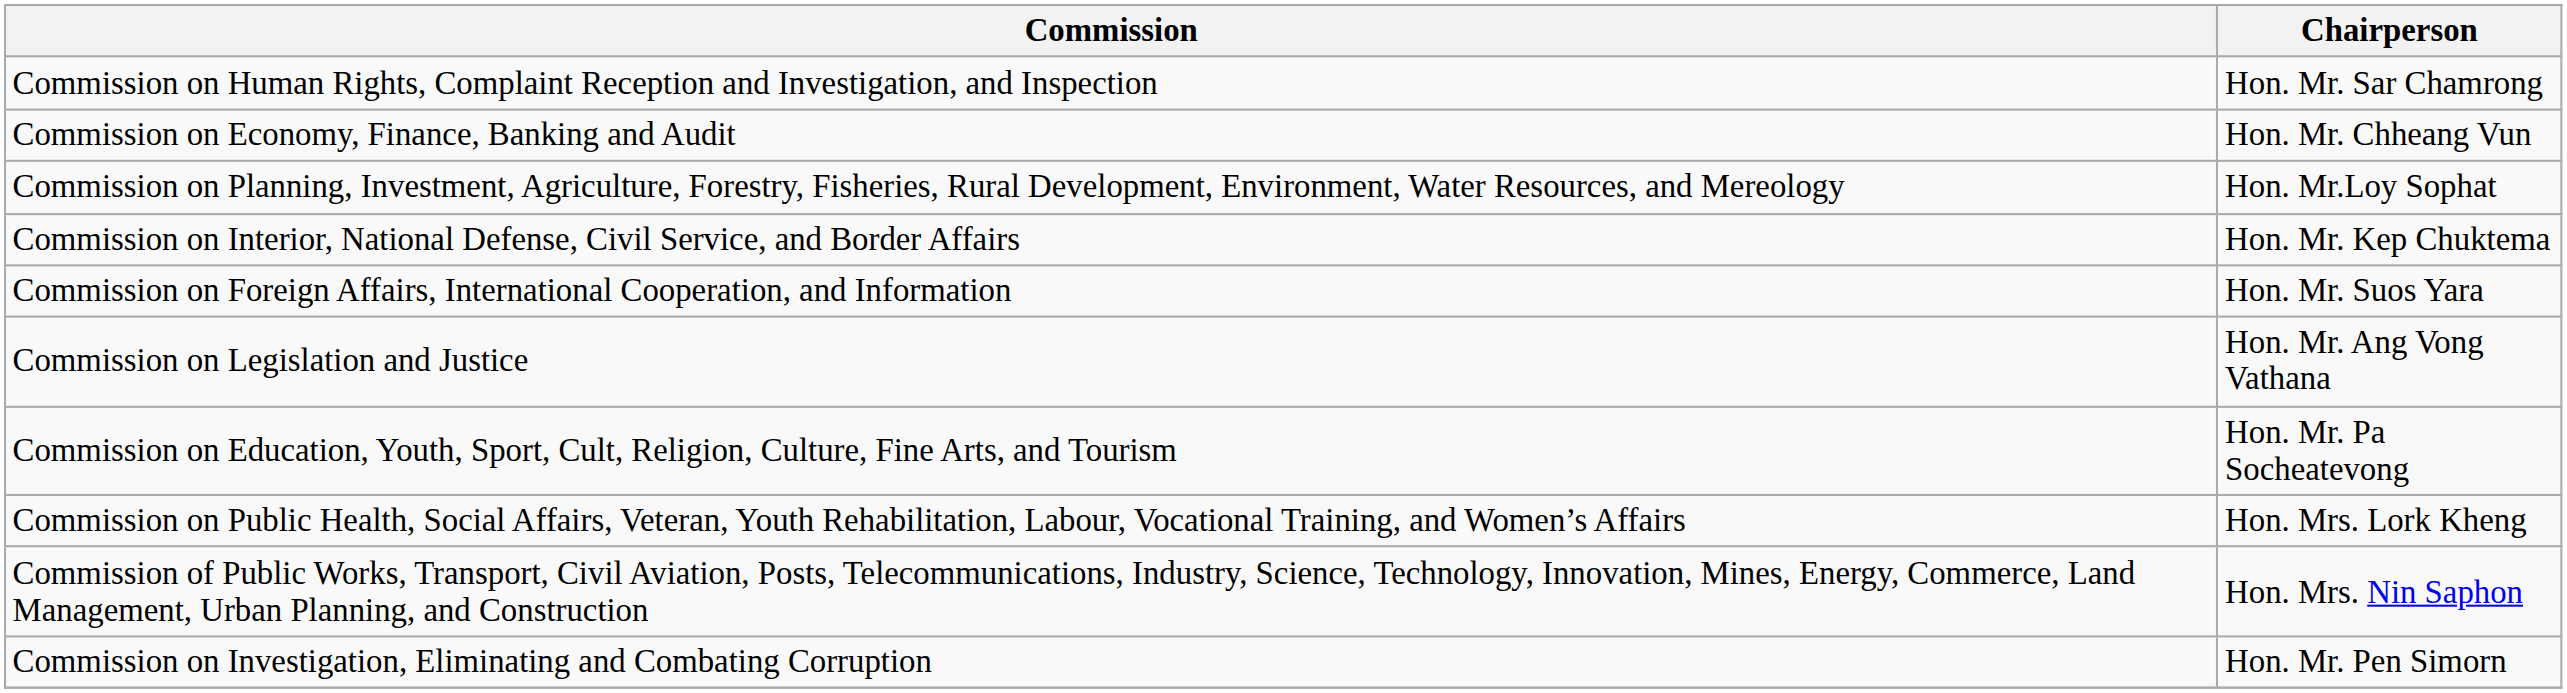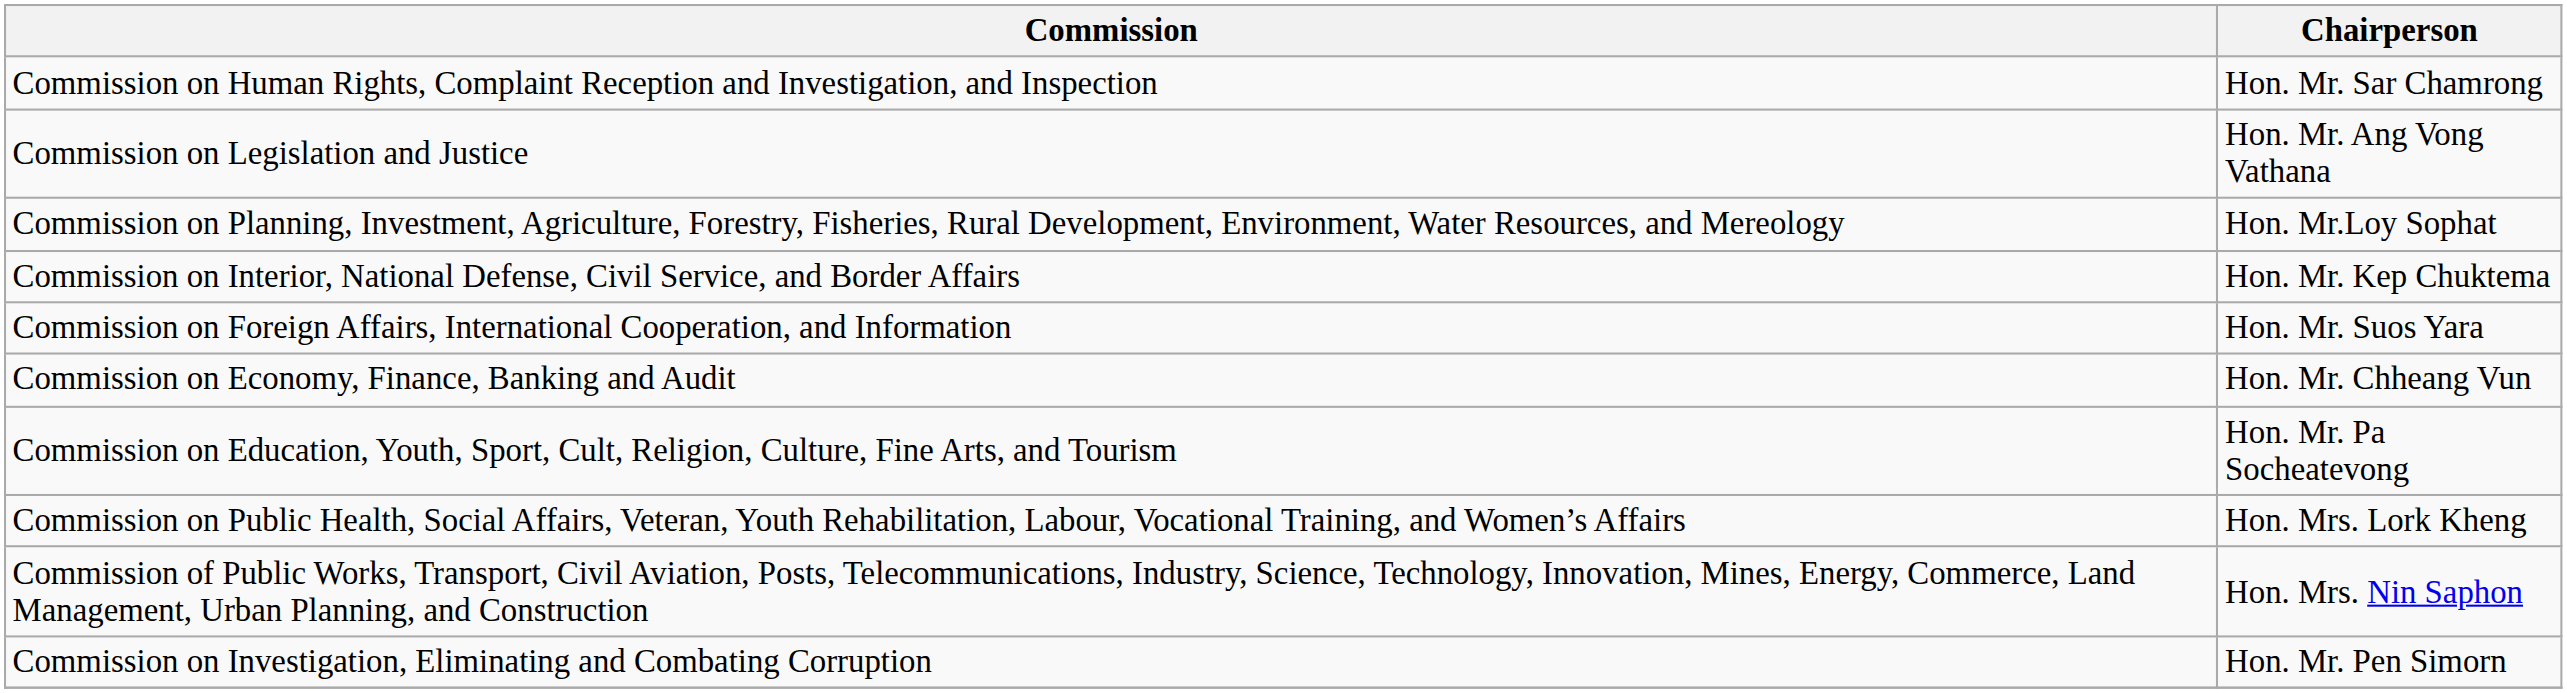rows swapped: Commission on Economy, Finance, Banking and Audit <-> Commission on Legislation and Justice
